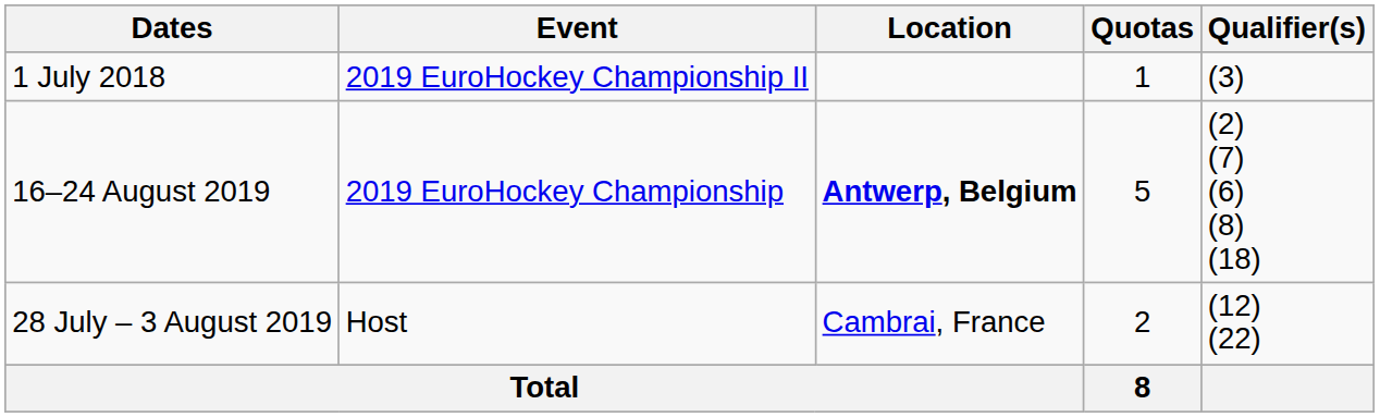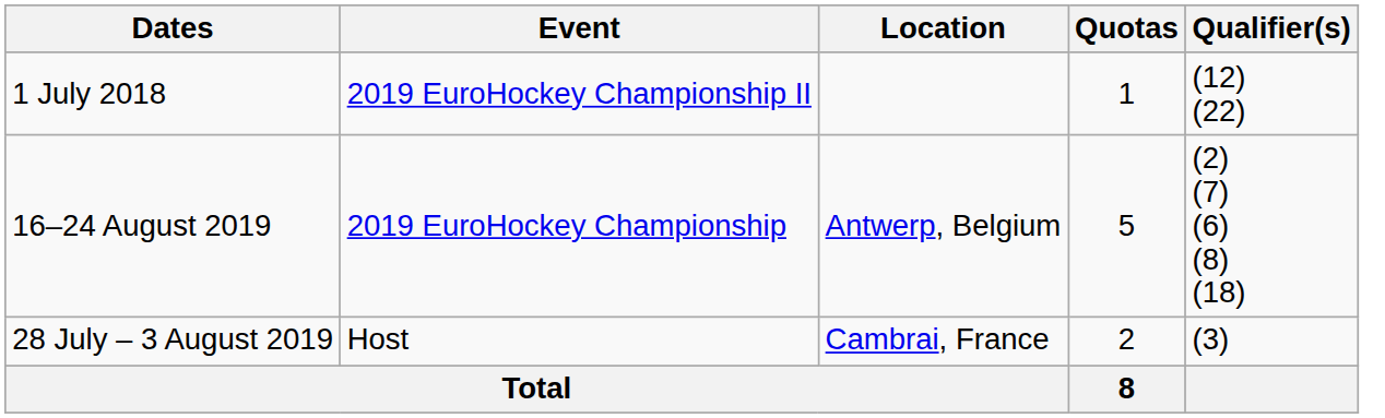1 July 2018 | Qualifier(s): (3) -> (12) (22)
16–24 August 2019 | Location: bold -> normal
28 July – 3 August 2019 | Qualifier(s): (12) (22) -> (3)
